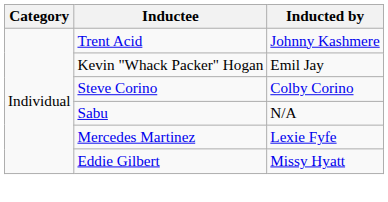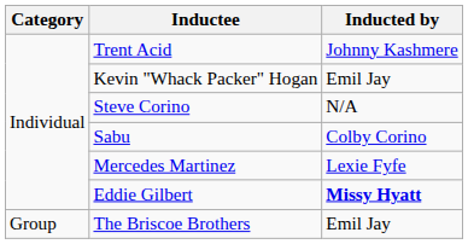Steve Corino | Inducted by: Colby Corino -> N/A
Sabu | Inducted by: N/A -> Colby Corino
Eddie Gilbert | Inducted by: normal -> bold
+ row: Group | The Briscoe Brothers | Emil Jay
